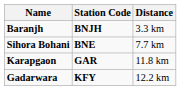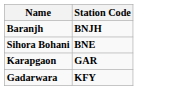- column: Distance | 3.3 km | 7.7 km | 11.8 km | 12.2 km
